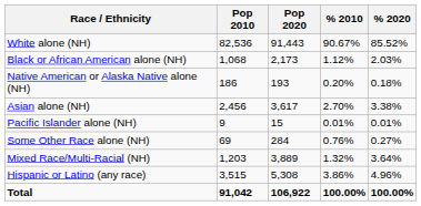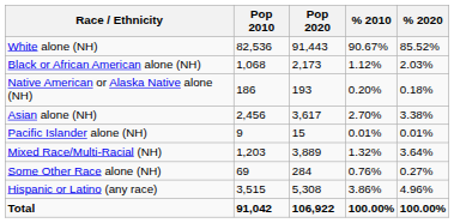rows swapped: Some Other Race alone (NH) <-> Mixed Race/Multi-Racial (NH)
